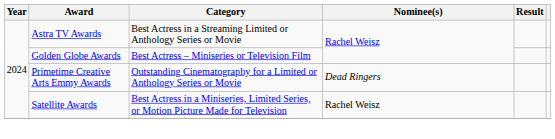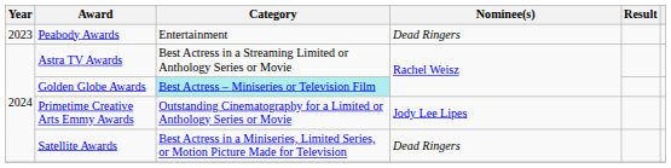+ row: 2023 | Peabody Awards | Entertainment | Dead Ringers
Golden Globe Awards | Category: no background -> paleturquoise background
Primetime Creative Arts Emmy Awards | Nominee(s): Dead Ringers -> Jody Lee Lipes
Satellite Awards | Nominee(s): Rachel Weisz -> Dead Ringers
